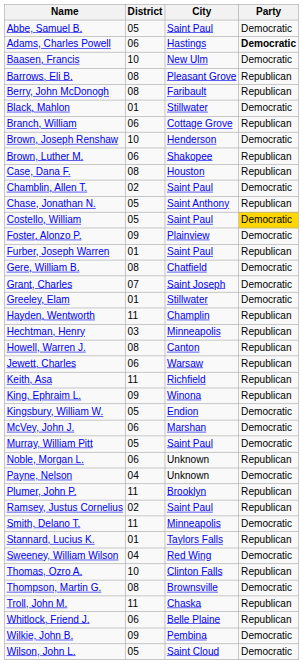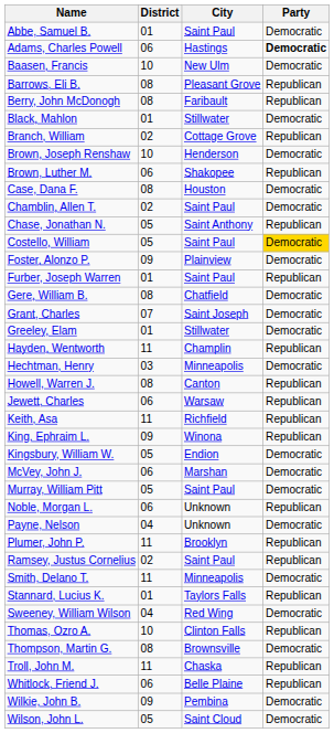Abbe, Samuel B. | District: 05 -> 01
Branch, William | District: 06 -> 02
Case, Dana F. | Party: Republican -> Democratic
Hechtman, Henry | Party: Republican -> Democratic
